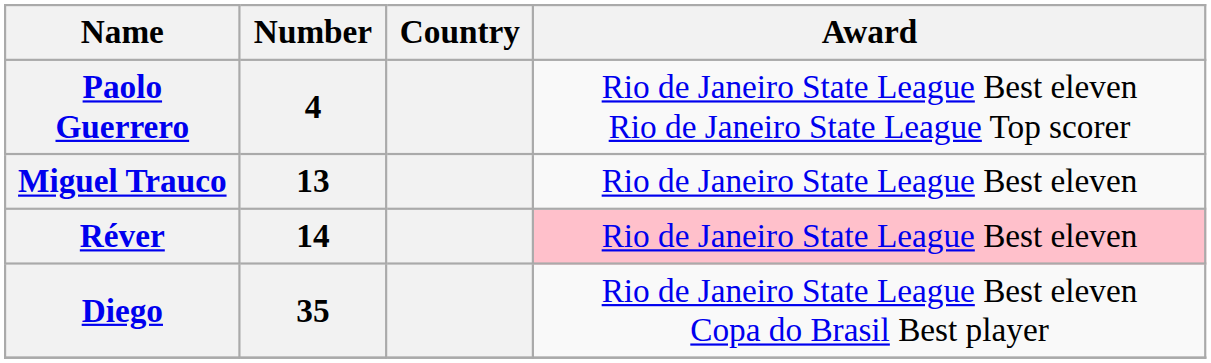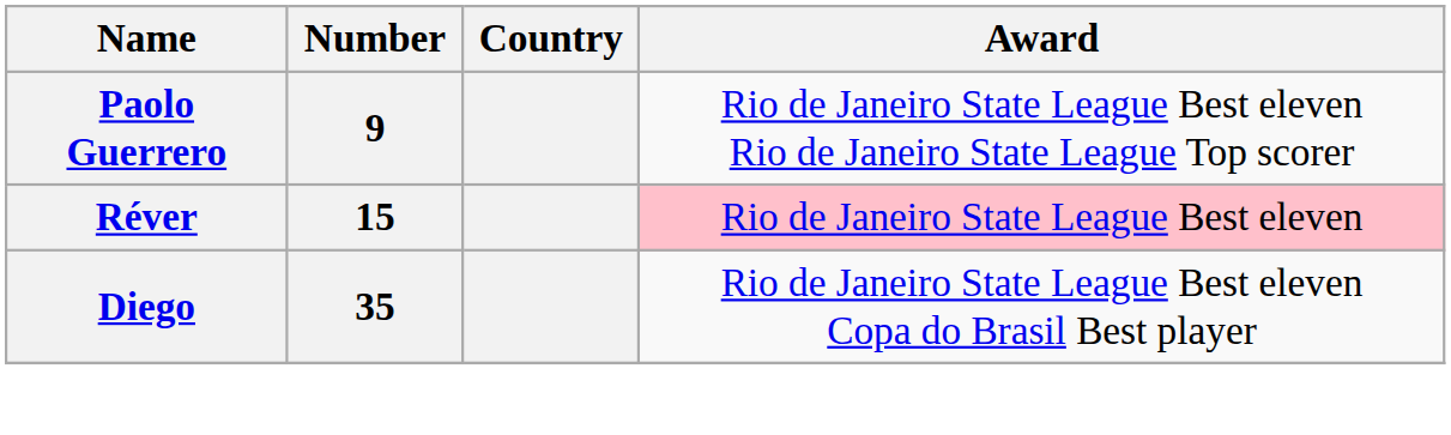Paolo Guerrero | Number: 4 -> 9
- row: Miguel Trauco | 13 | Rio de Janeiro State League Best eleven
Réver | Number: 14 -> 15
